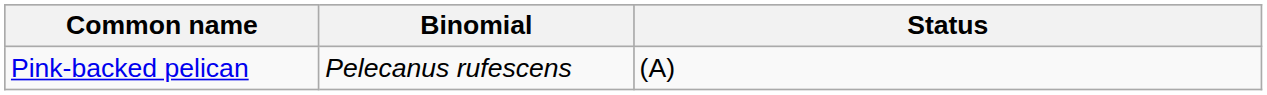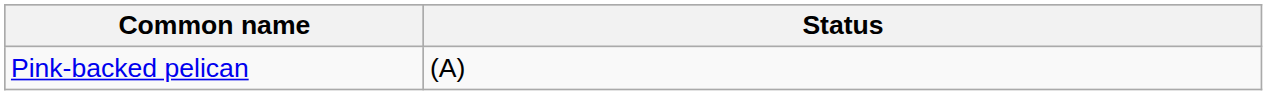- column: Binomial | Pelecanus rufescens
